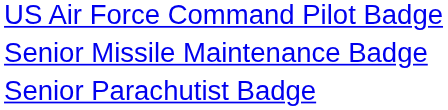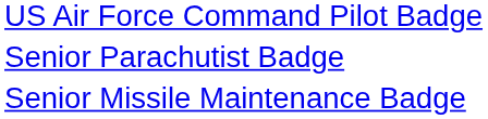rows swapped: Senior Missile Maintenance Badge <-> Senior Parachutist Badge
